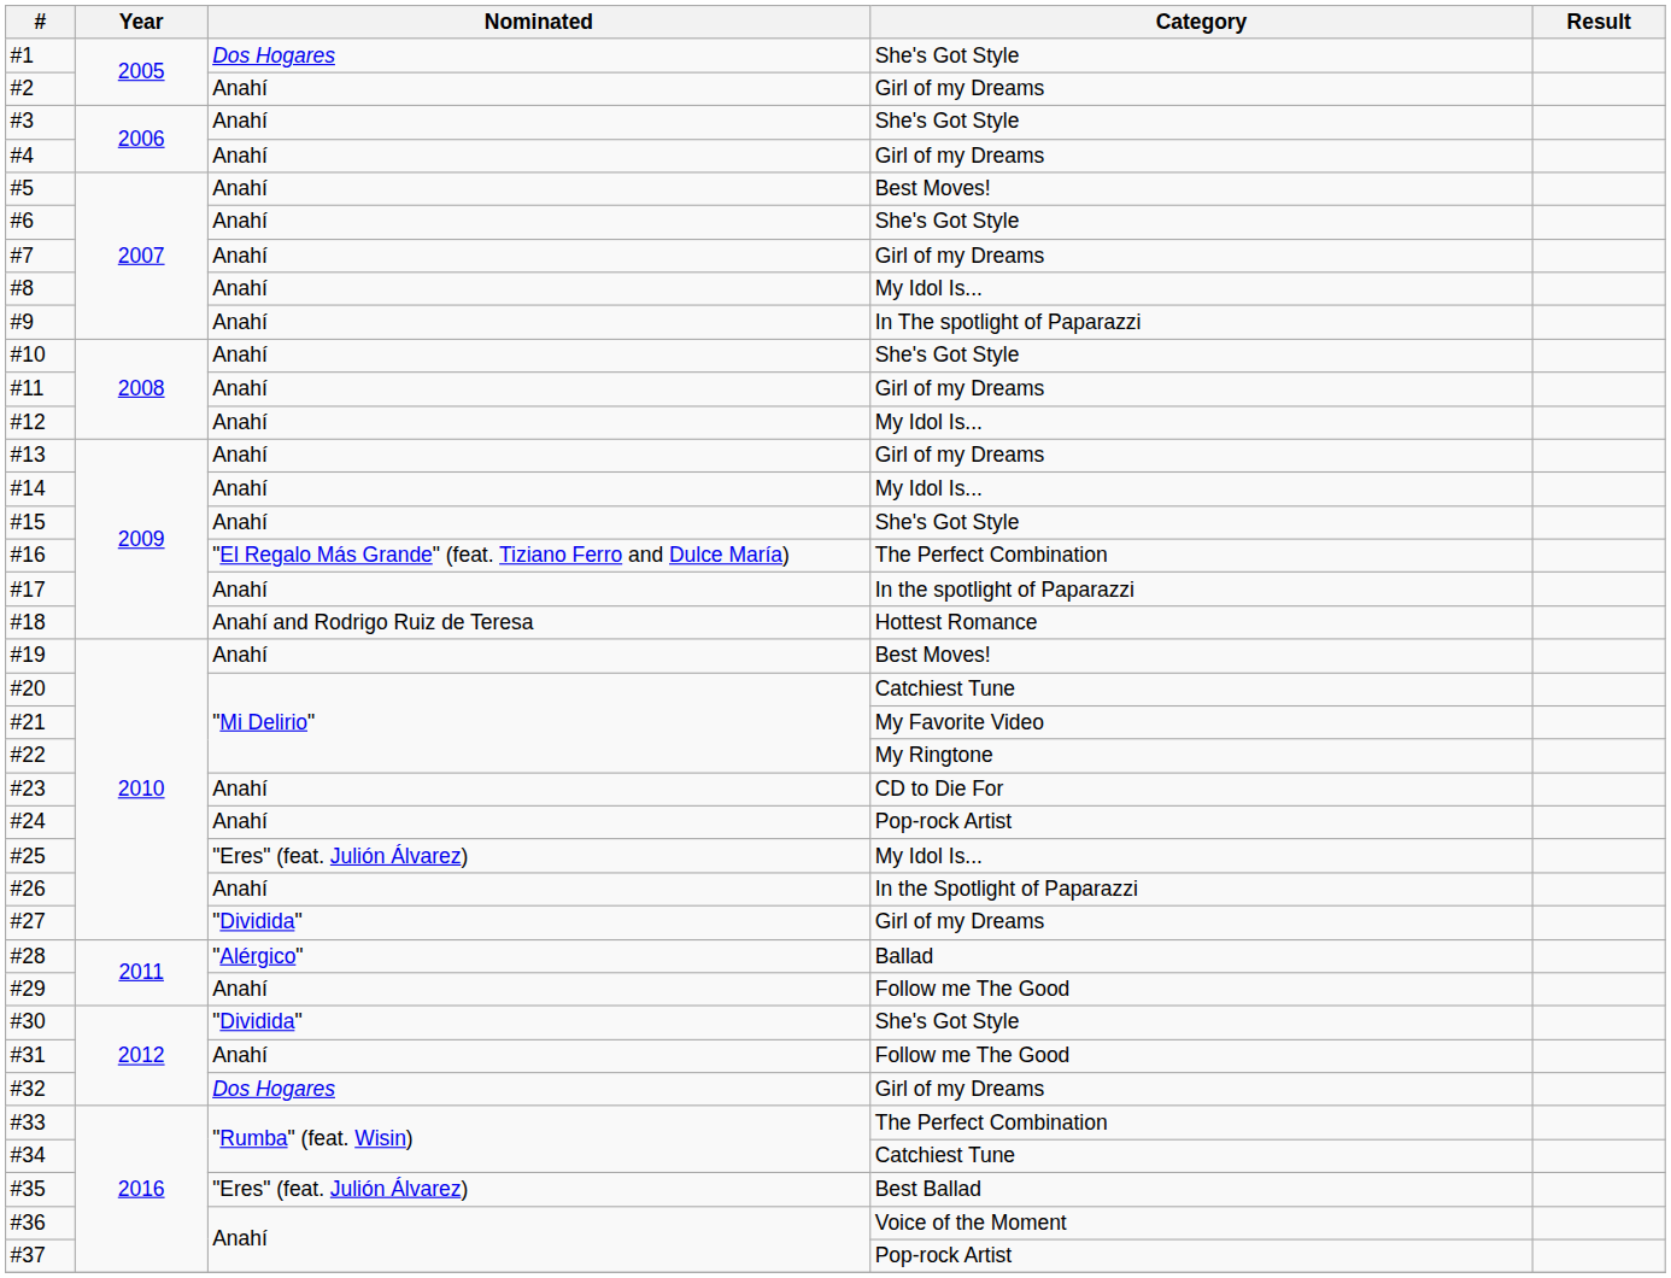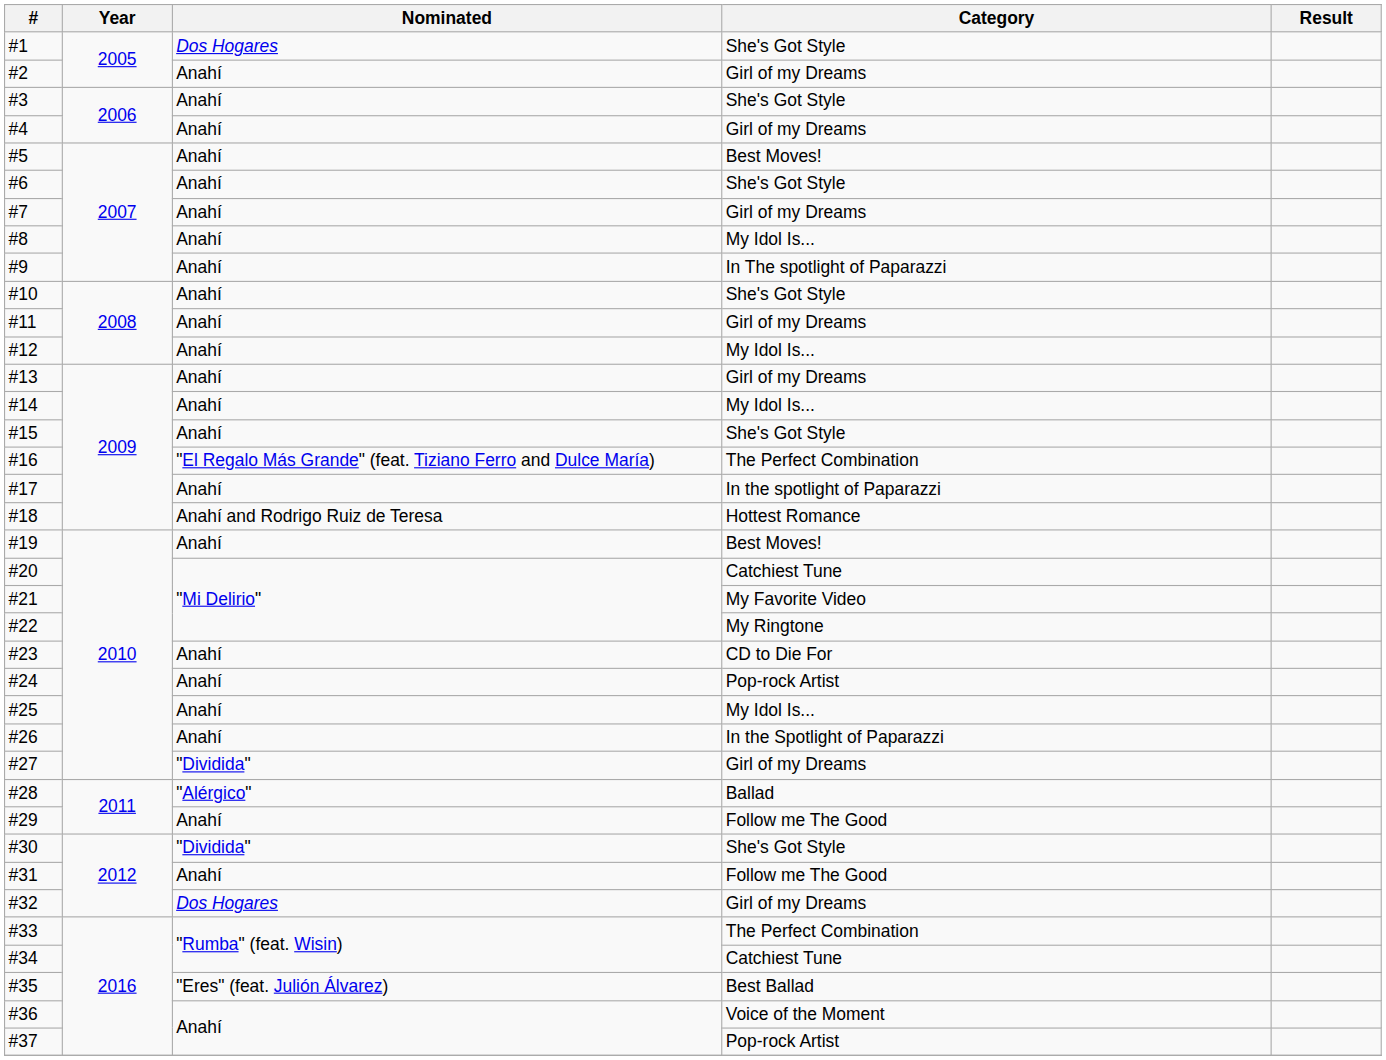#25 | Nominated: "Eres" (feat. Julión Álvarez) -> Anahí
